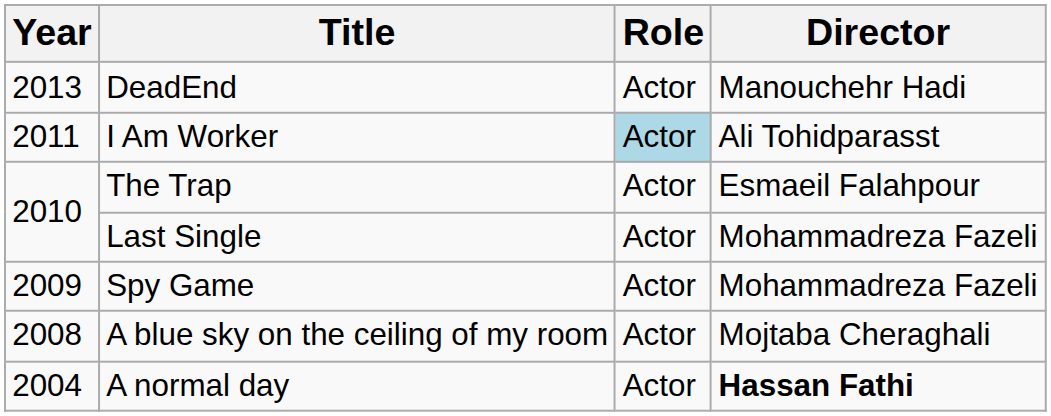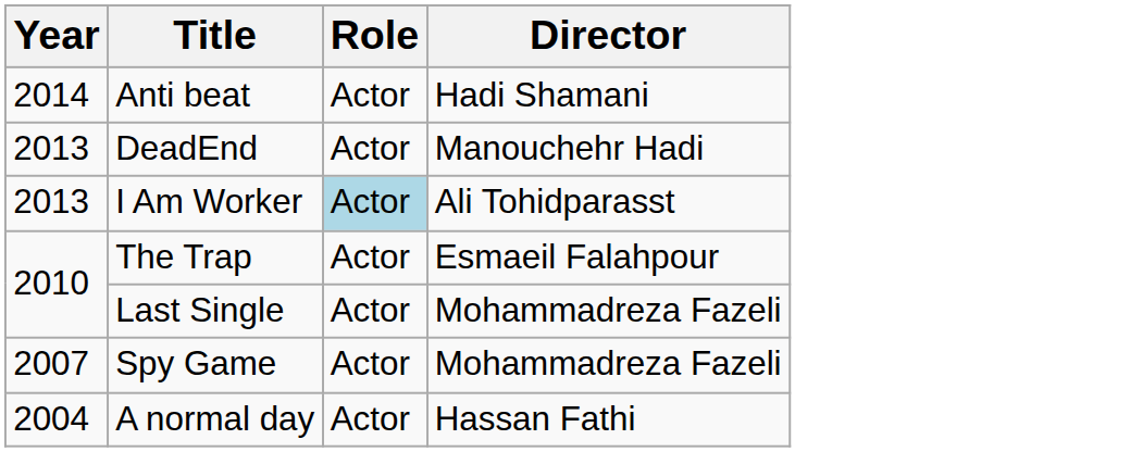+ row: 2014 | Anti beat | Actor | Hadi Shamani
I Am Worker | Year: 2011 -> 2013
Spy Game | Year: 2009 -> 2007
- row: 2008 | A blue sky on the ceiling of my room | Actor | Mojtaba Cheraghali
A normal day | Director: bold -> normal
